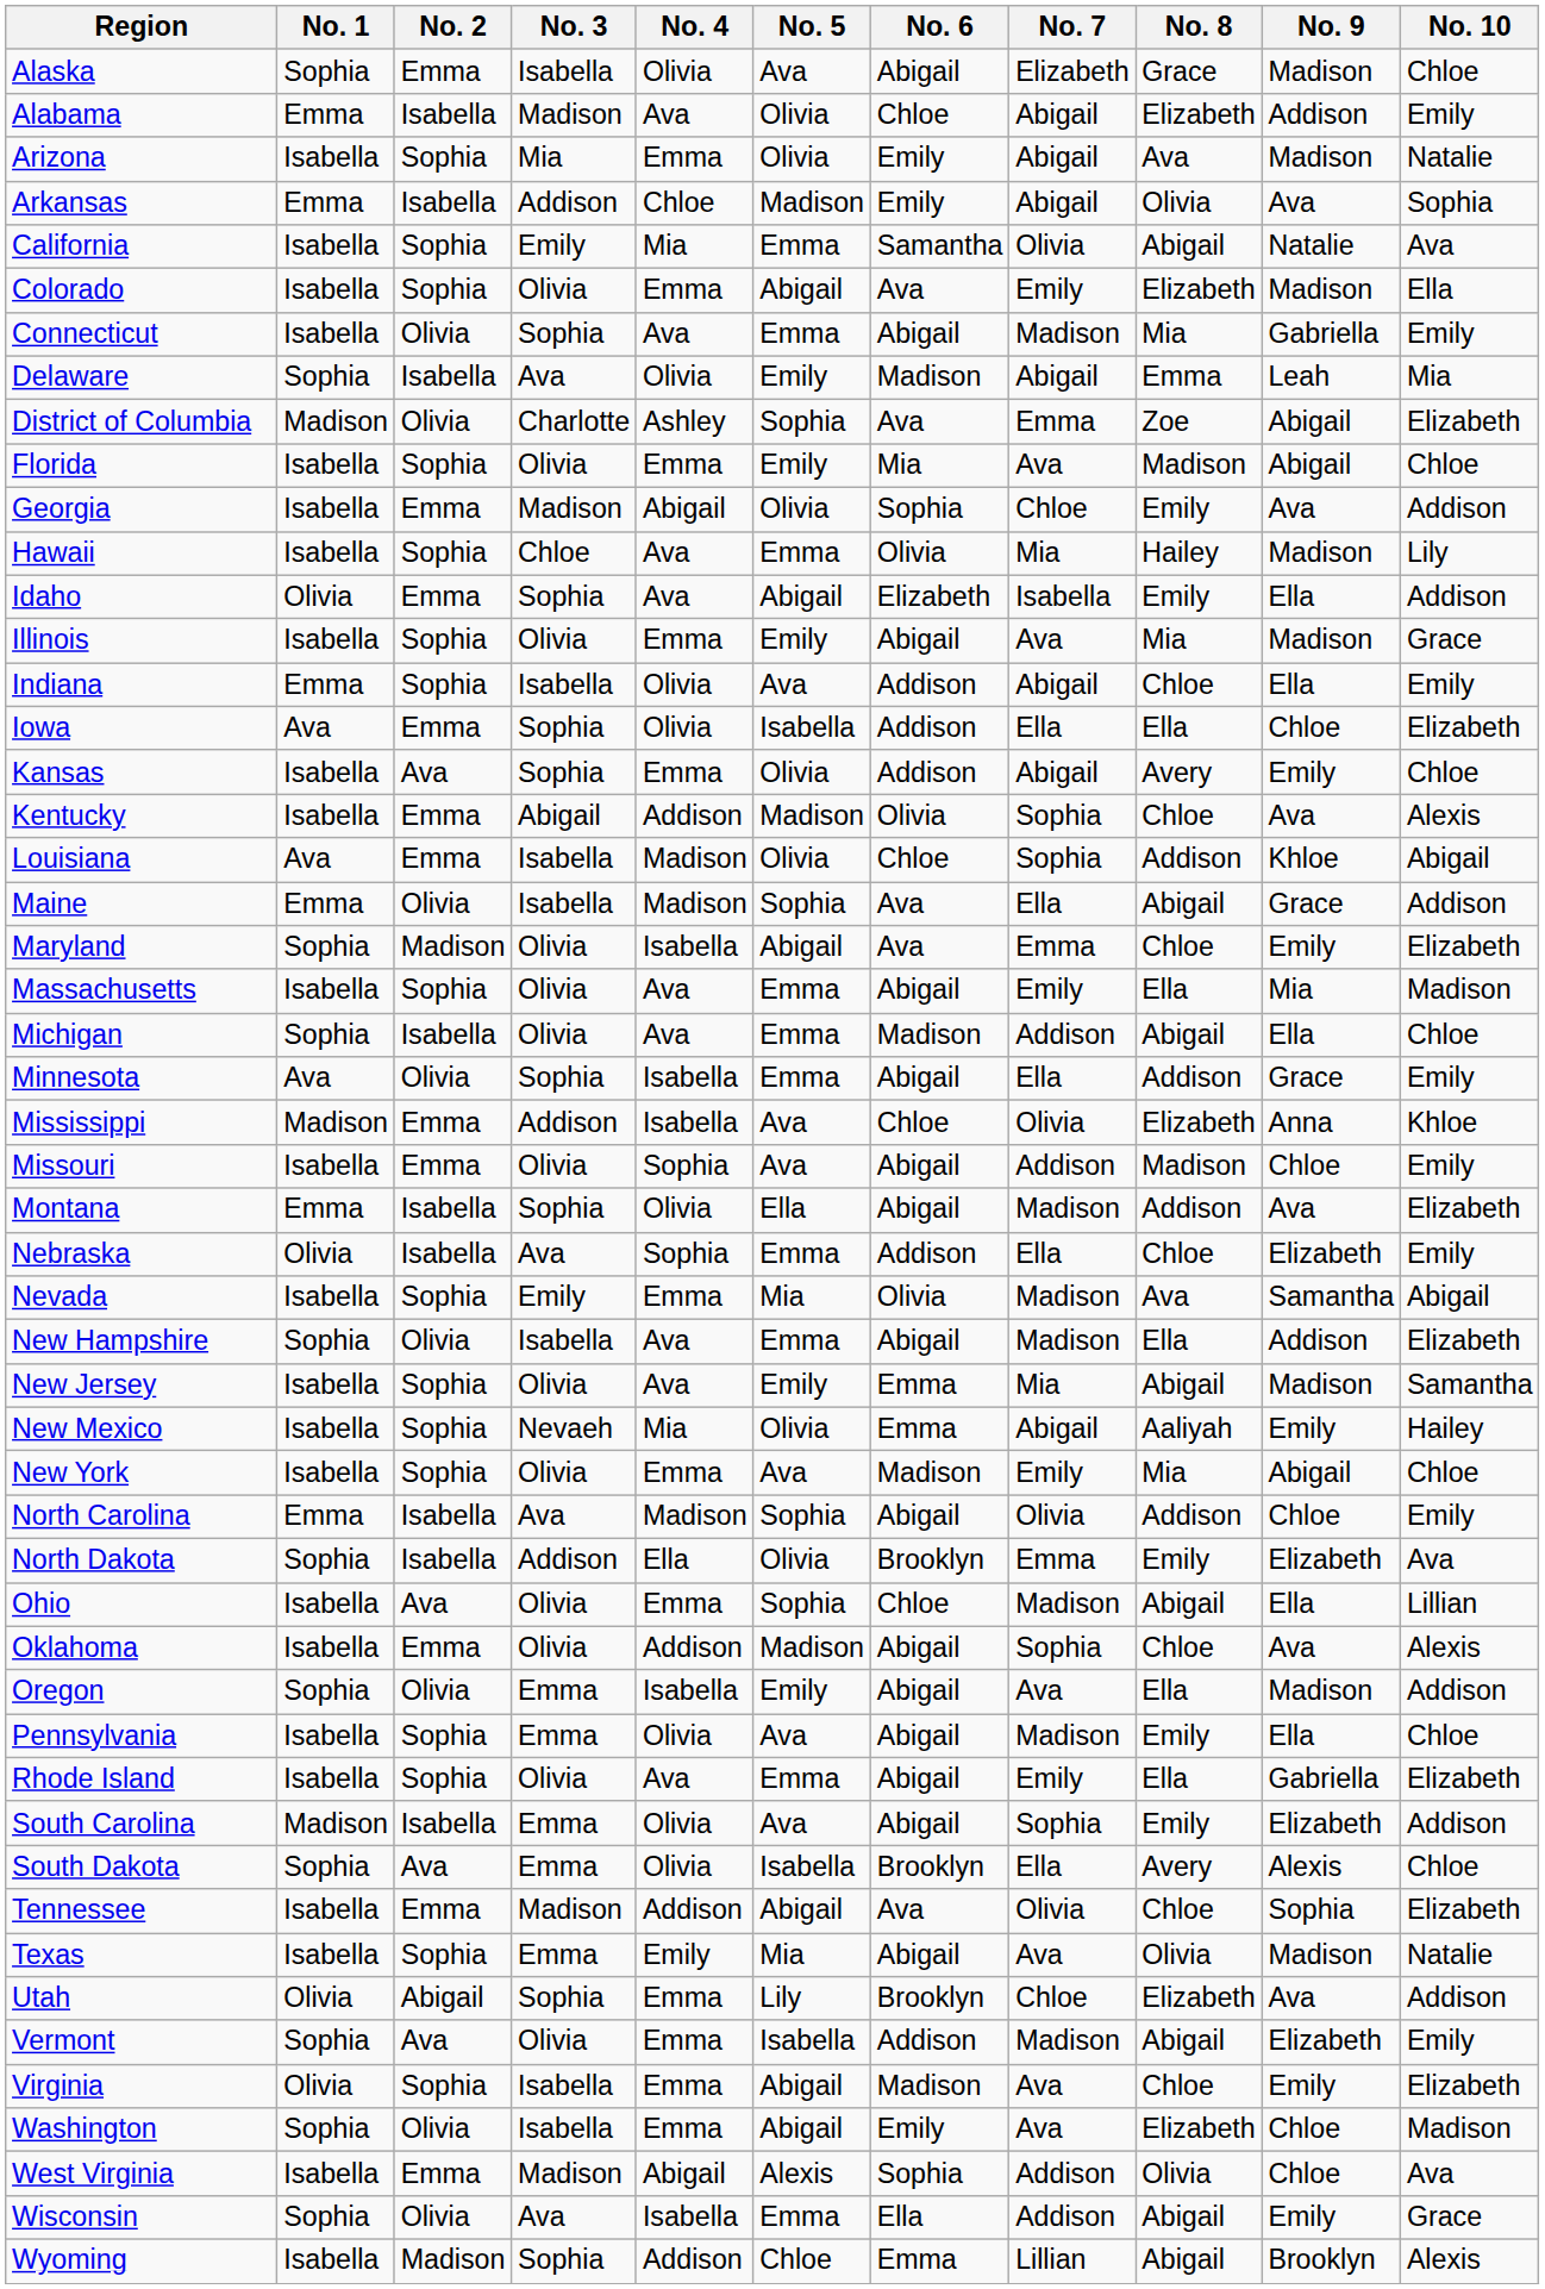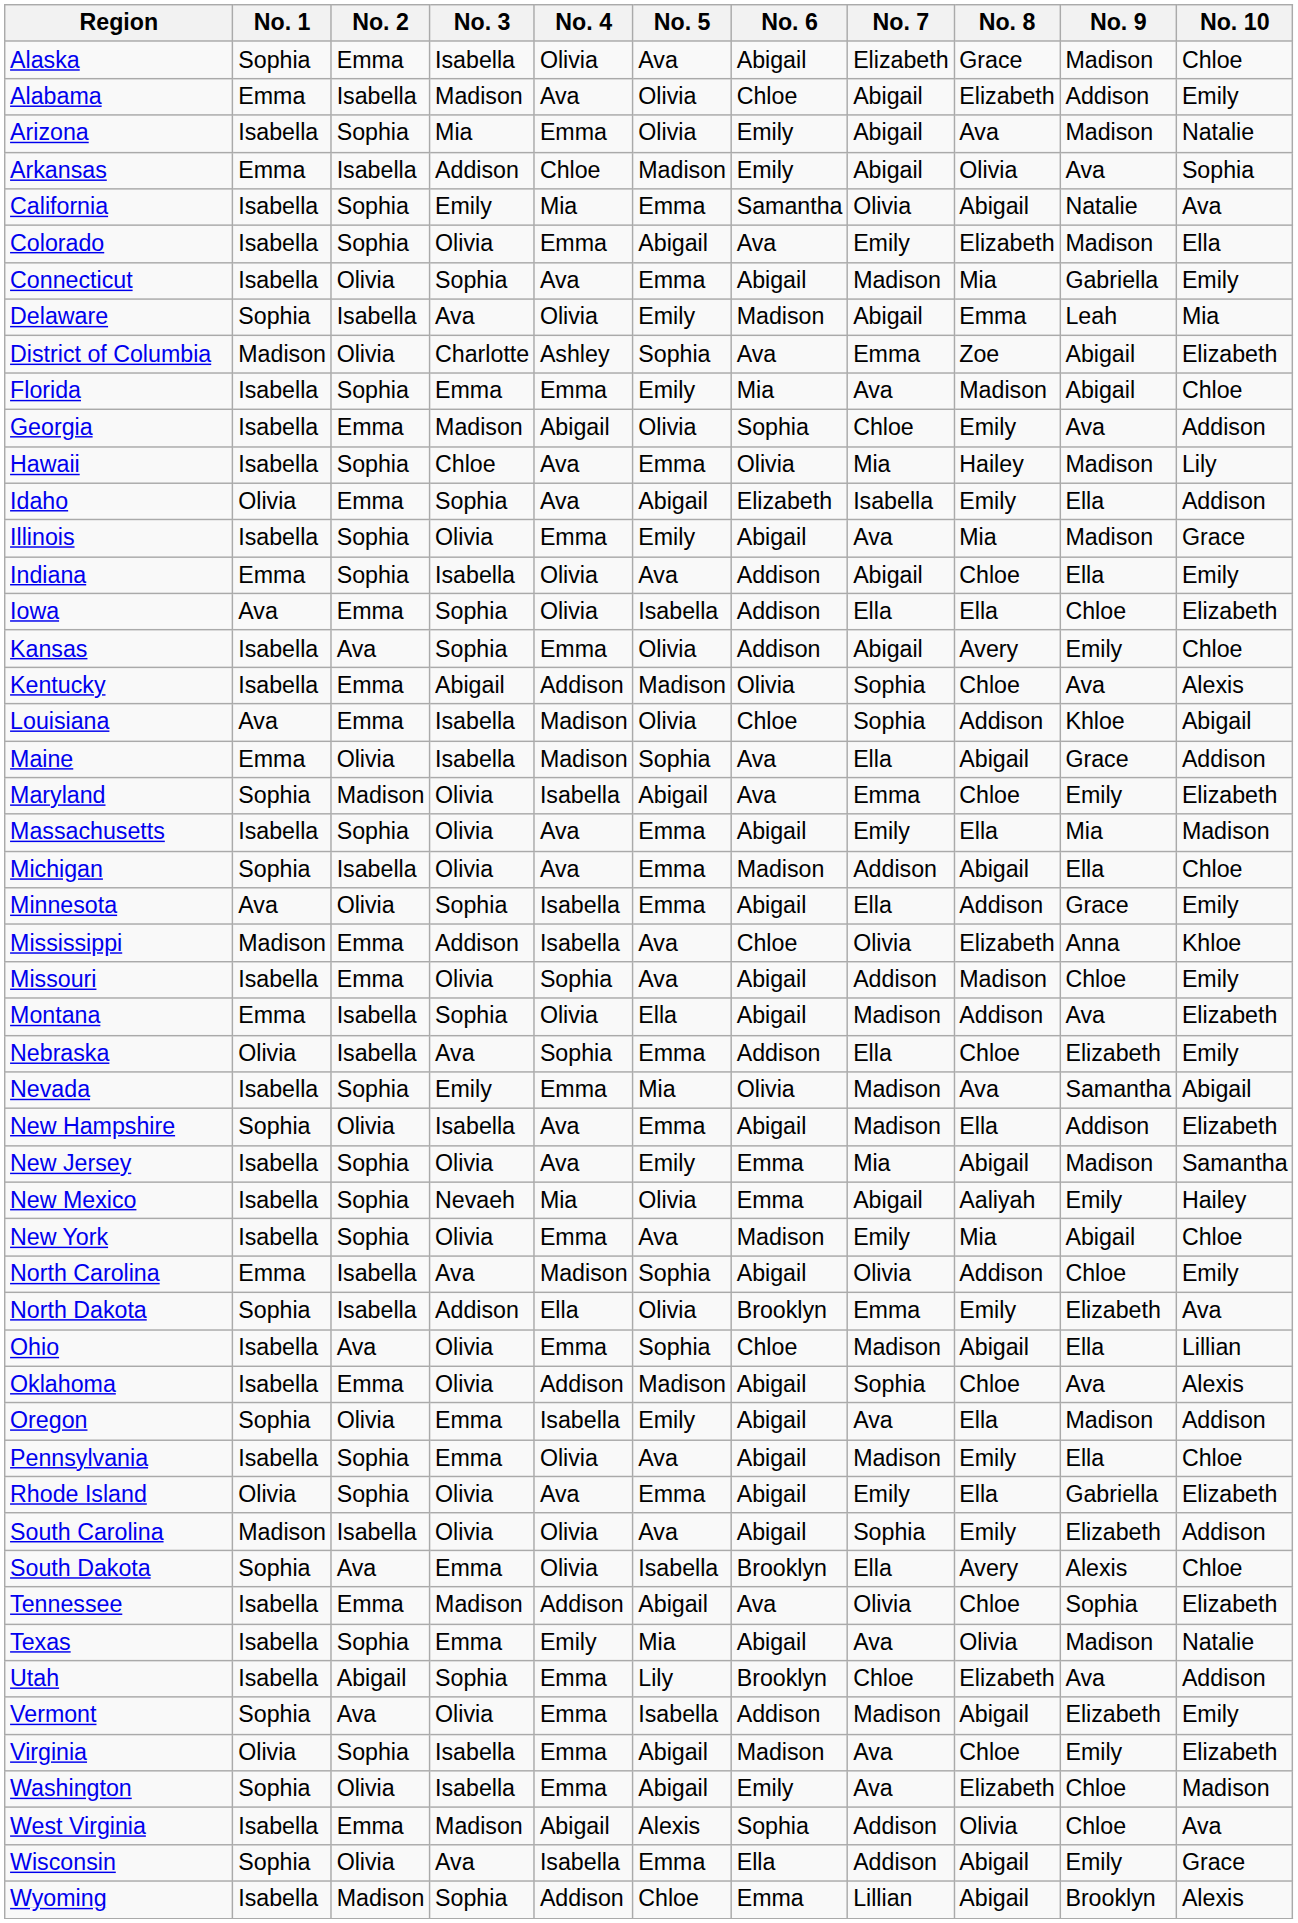Florida | No. 3: Olivia -> Emma
Rhode Island | No. 1: Isabella -> Olivia
South Carolina | No. 3: Emma -> Olivia
Utah | No. 1: Olivia -> Isabella
